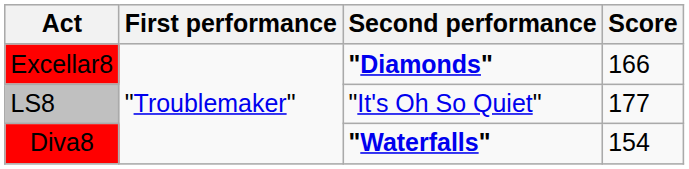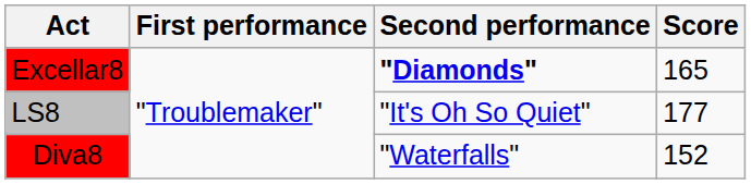Excellar8 | Score: 166 -> 165
Diva8 | Second performance: bold -> normal
Diva8 | Score: 154 -> 152
